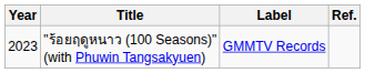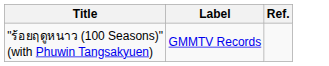- column: Year | 2023
